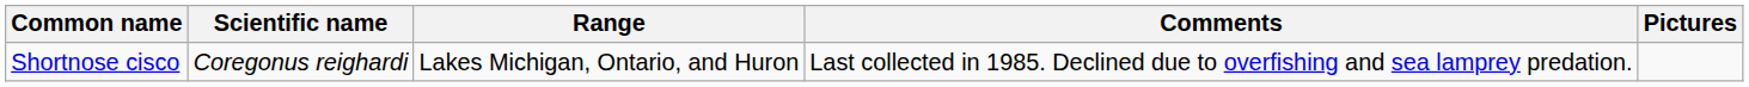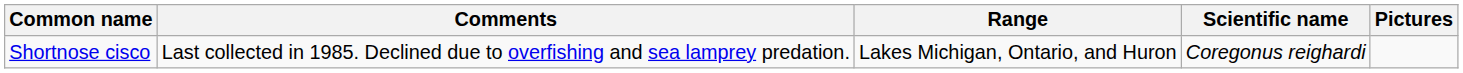columns swapped: Scientific name <-> Comments
